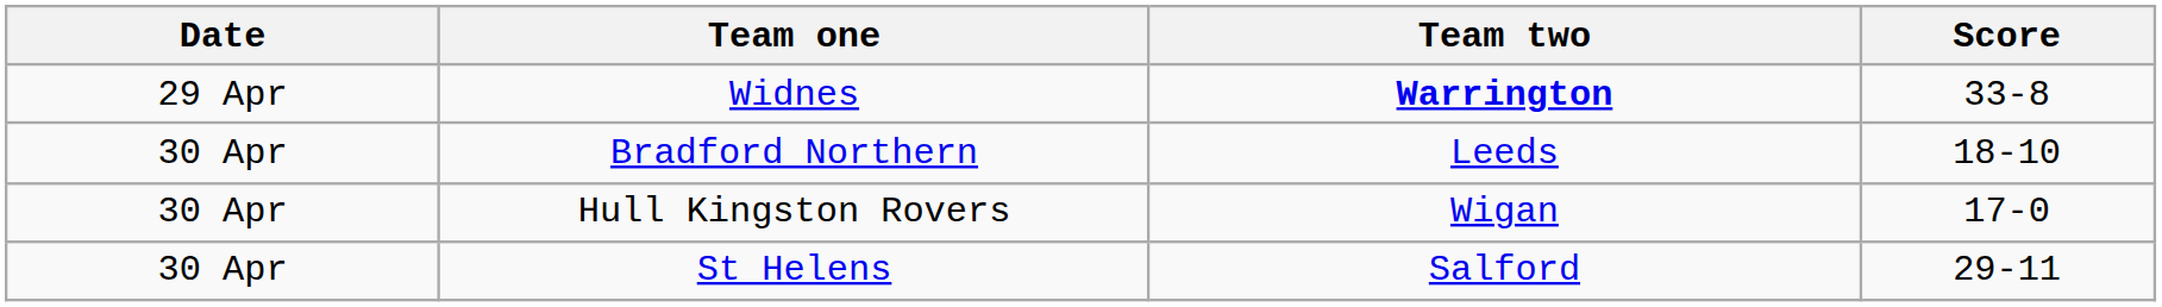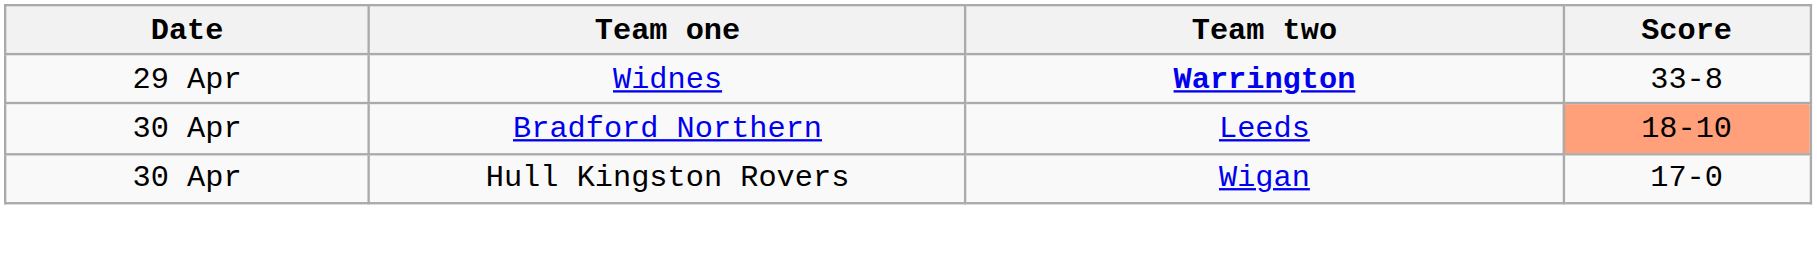Bradford Northern | Score: no background -> lightsalmon background
- row: 30 Apr | St Helens | Salford | 29-11
